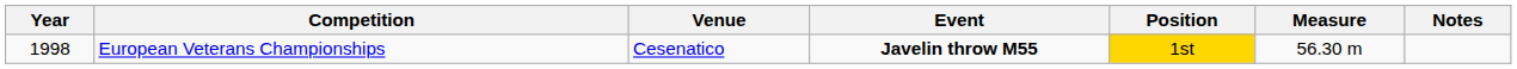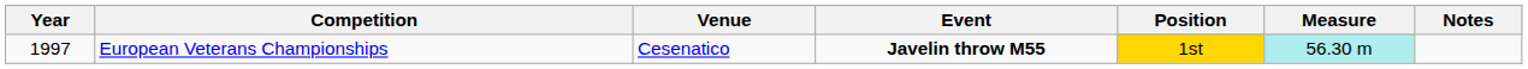European Veterans Championships | Year: 1998 -> 1997
European Veterans Championships | Measure: no background -> paleturquoise background
